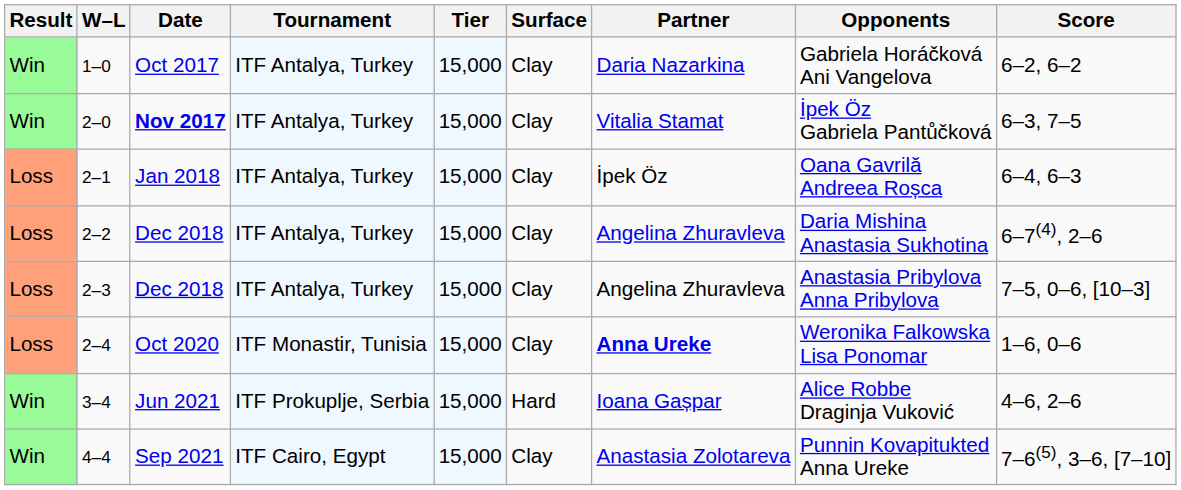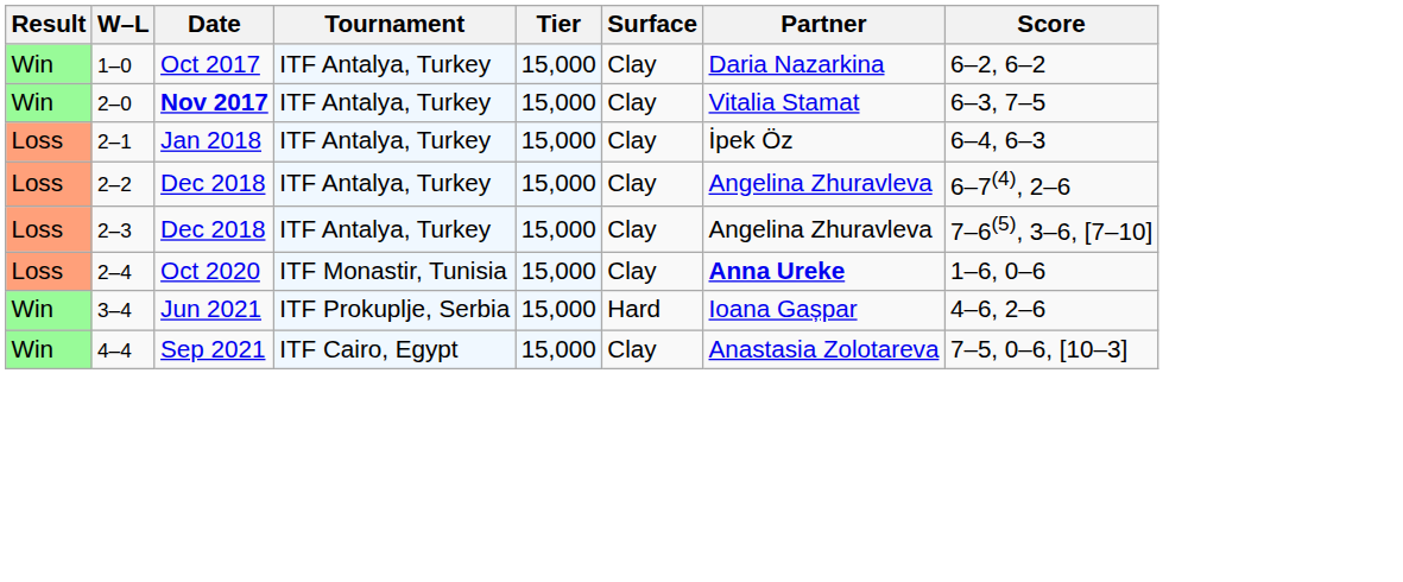- column: Opponents | Gabriela Horáčková Ani Vangelova | İpek Öz Gabriela Pantůčková | Oana Gavrilă Andreea Roșca | Daria Mishina Anastasia Sukhotina | Anastasia Pribylova Anna Pribylova | Weronika Falkowska Lisa Ponomar | Alice Robbe Draginja Vuković | Punnin Kovapitukted Anna Ureke
2–3 | Score: 7–5, 0–6, [10–3] -> 7–6(5), 3–6, [7–10]
4–4 | Score: 7–6(5), 3–6, [7–10] -> 7–5, 0–6, [10–3]
